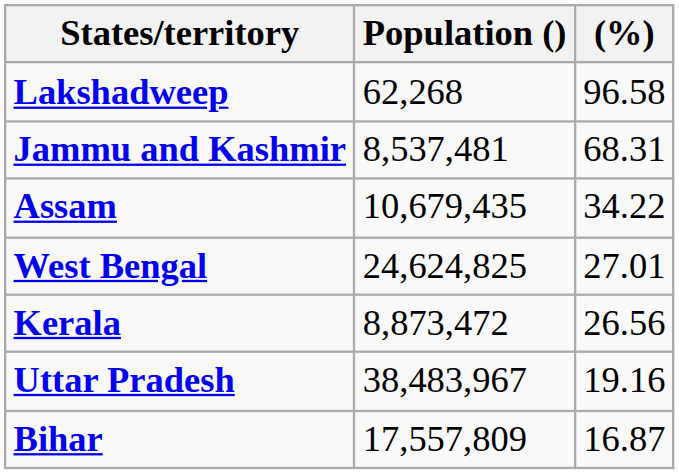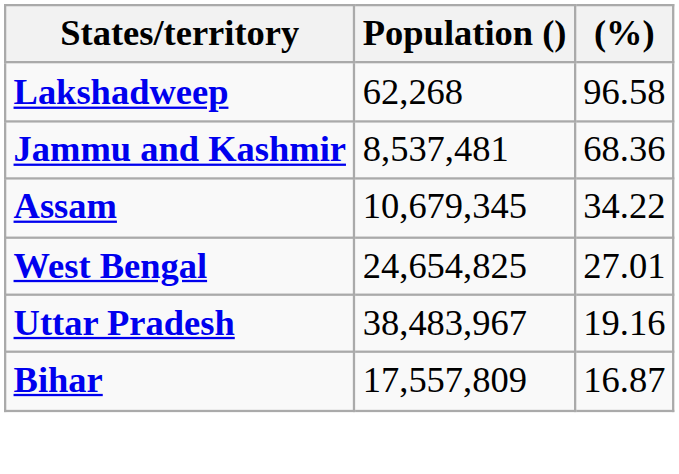Jammu and Kashmir | (%): 68.31 -> 68.36
Assam | Population (): 10,679,435 -> 10,679,345
West Bengal | Population (): 24,624,825 -> 24,654,825
- row: Kerala | 8,873,472 | 26.56
